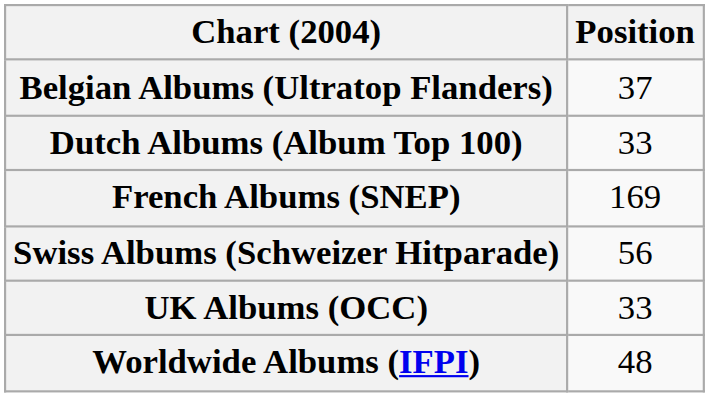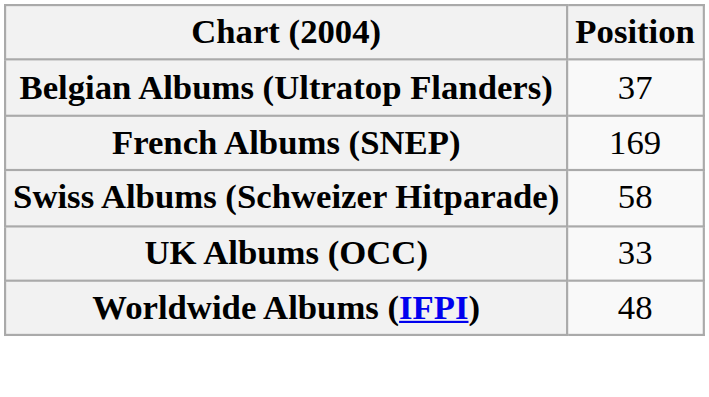- row: Dutch Albums (Album Top 100) | 33
Swiss Albums (Schweizer Hitparade) | Position: 56 -> 58
